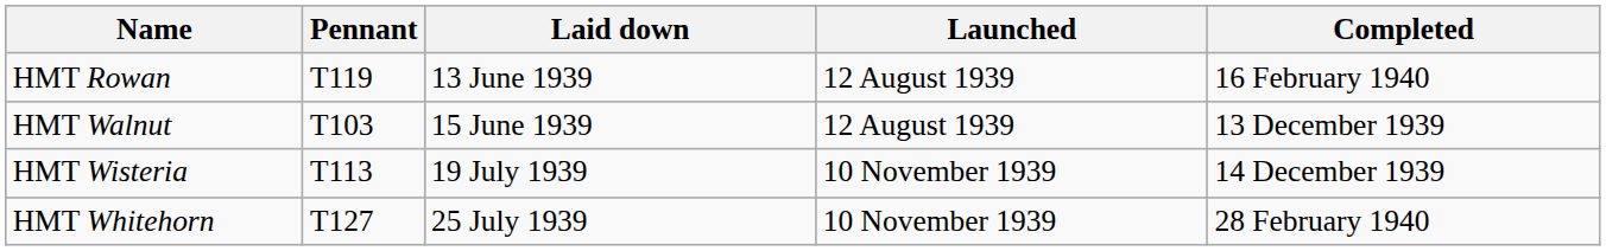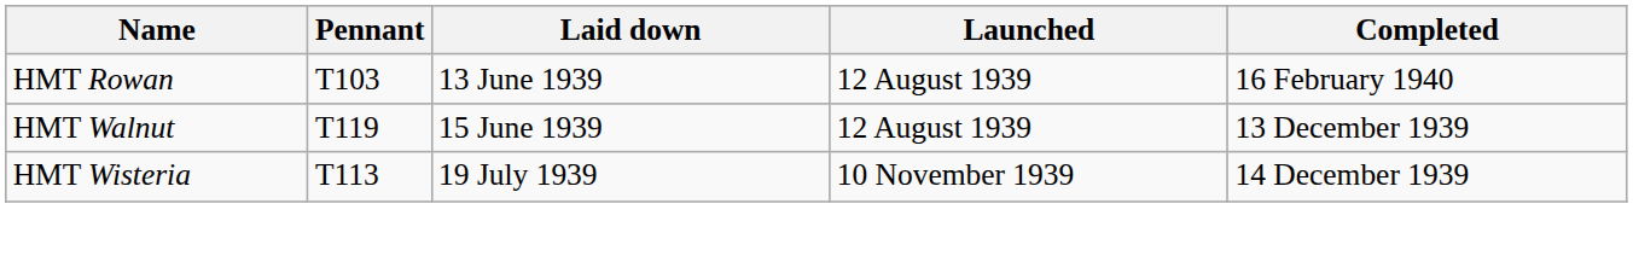HMT Rowan | Pennant: T119 -> T103
HMT Walnut | Pennant: T103 -> T119
- row: HMT Whitehorn | T127 | 25 July 1939 | 10 November 1939 | 28 February 1940
